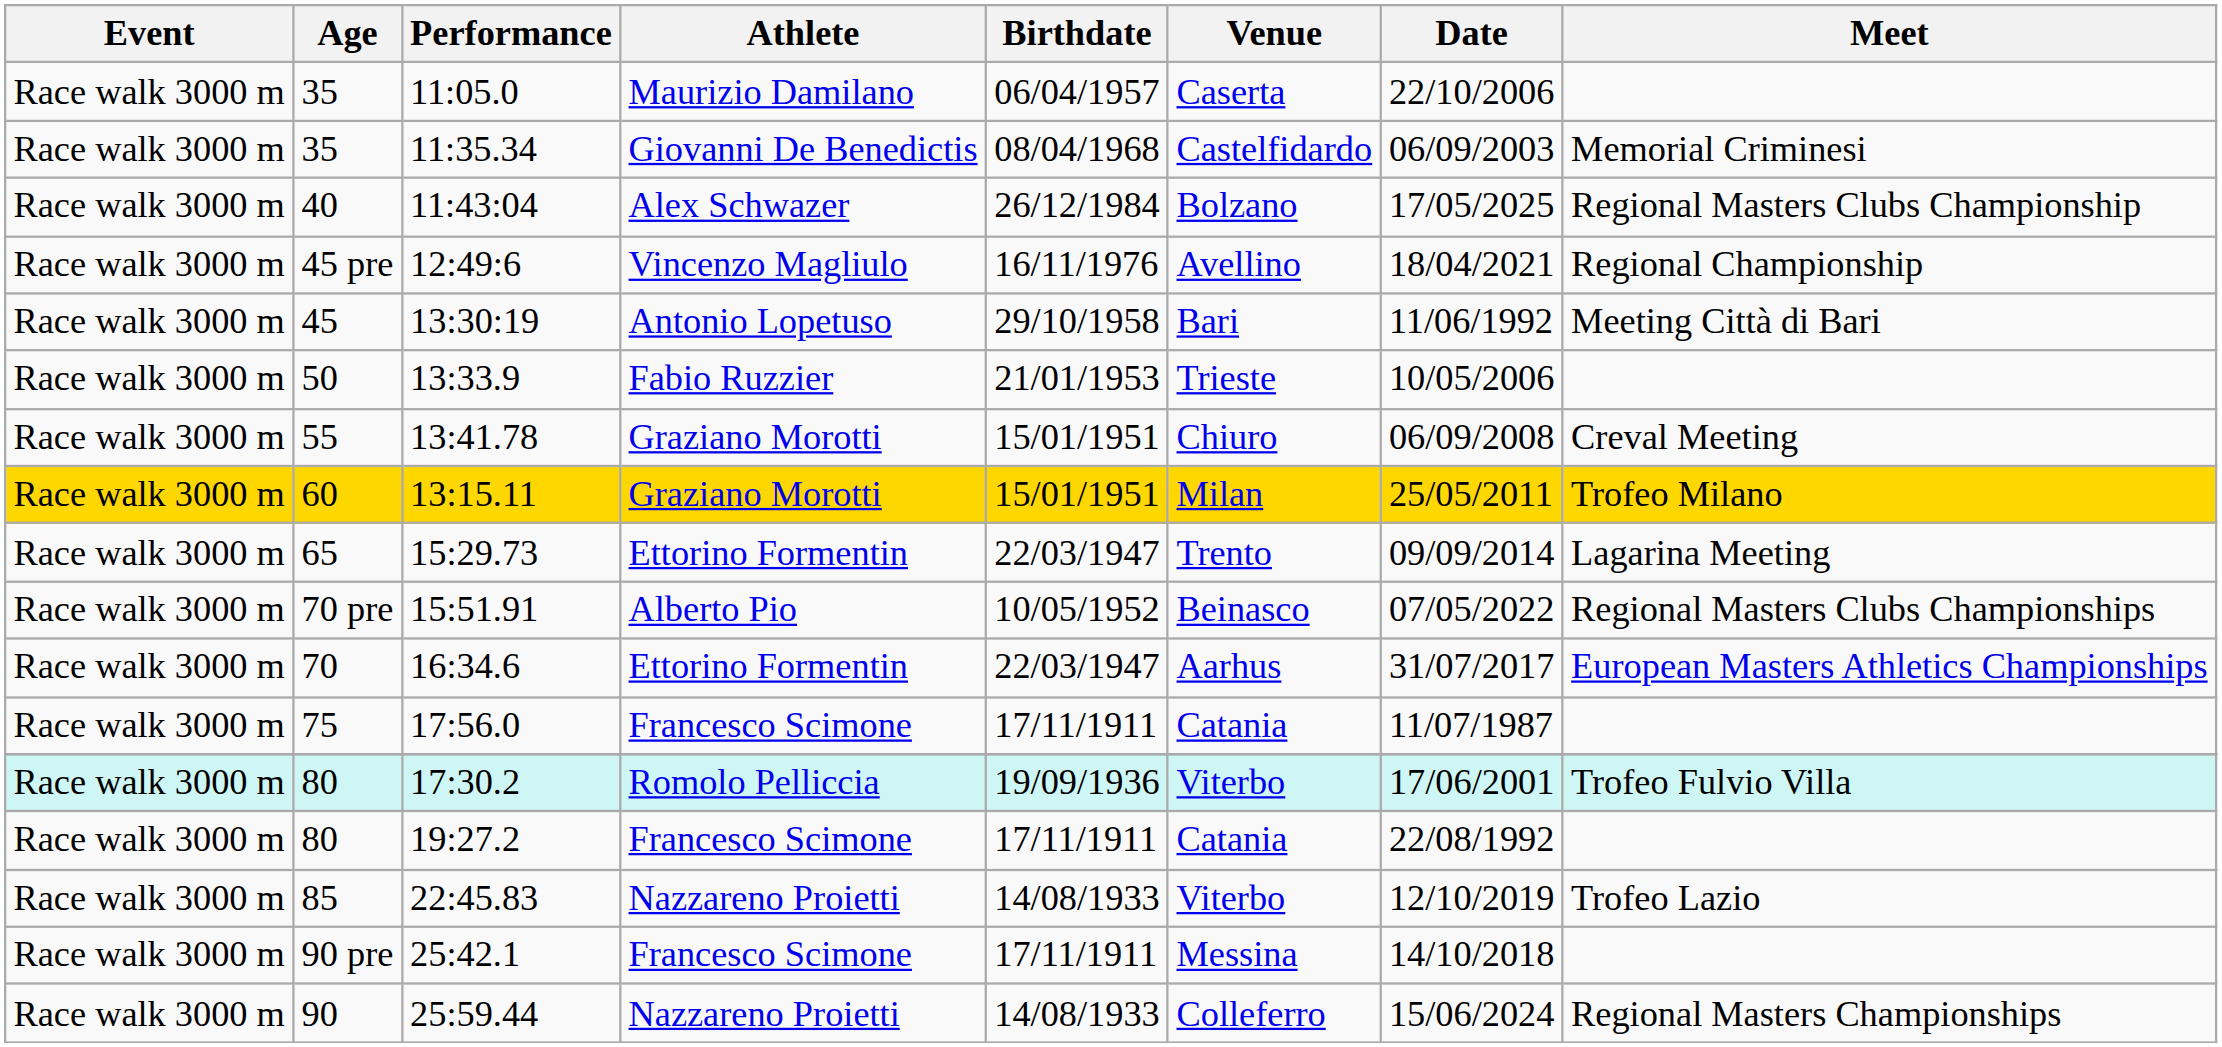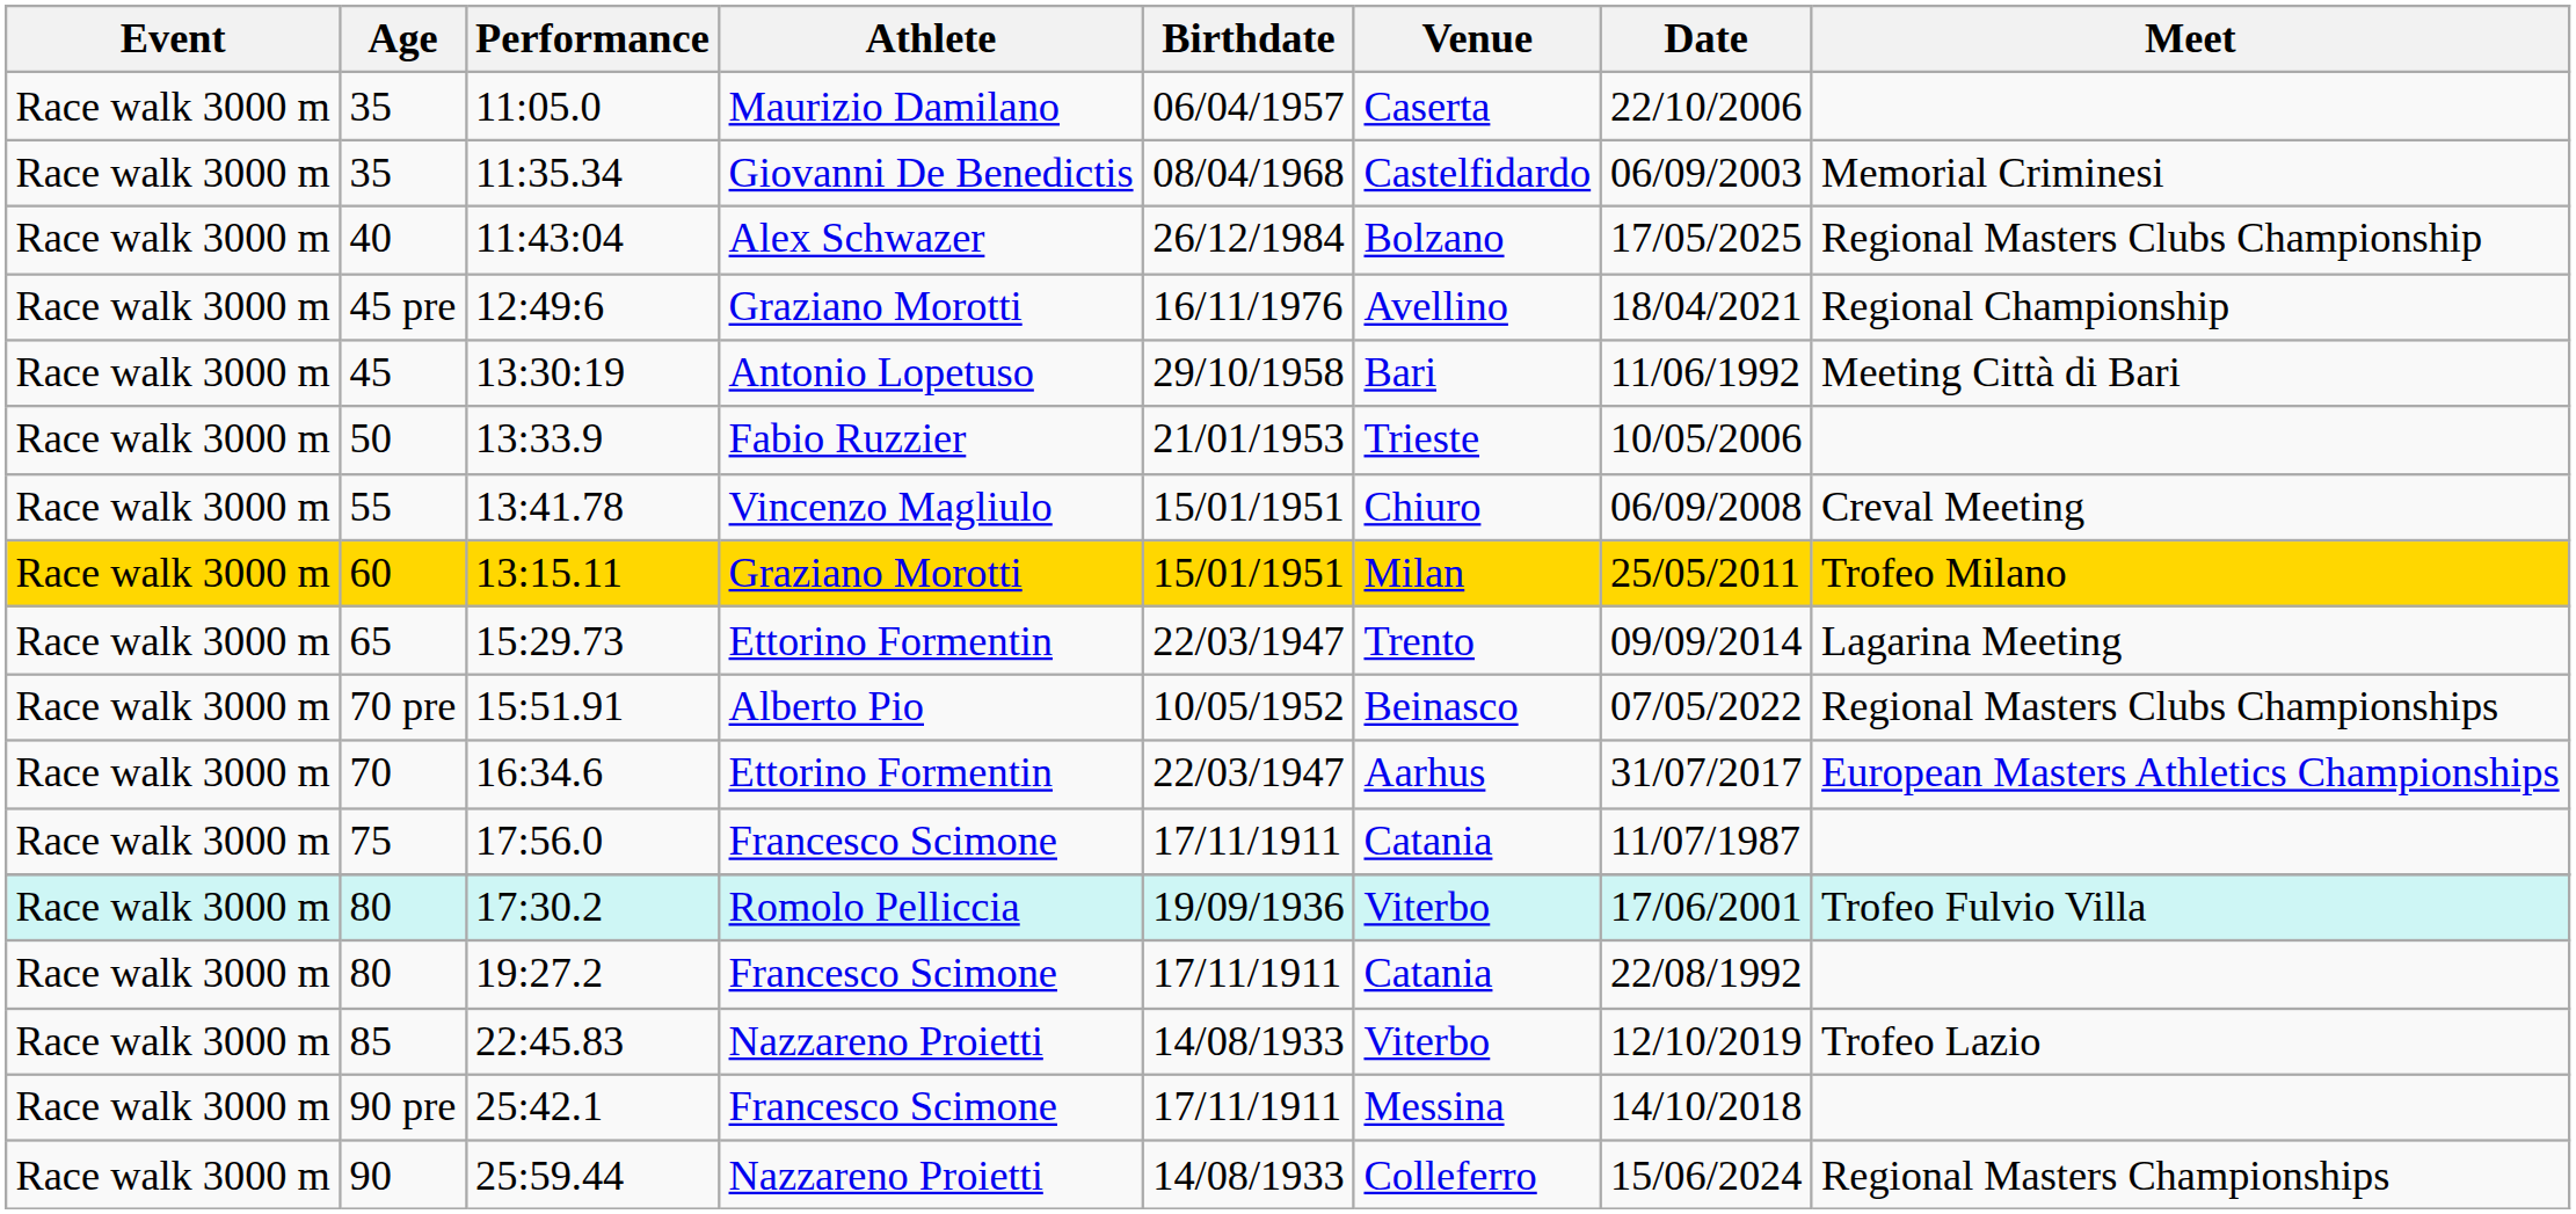12:49:6 | Athlete: Vincenzo Magliulo -> Graziano Morotti
13:41.78 | Athlete: Graziano Morotti -> Vincenzo Magliulo
